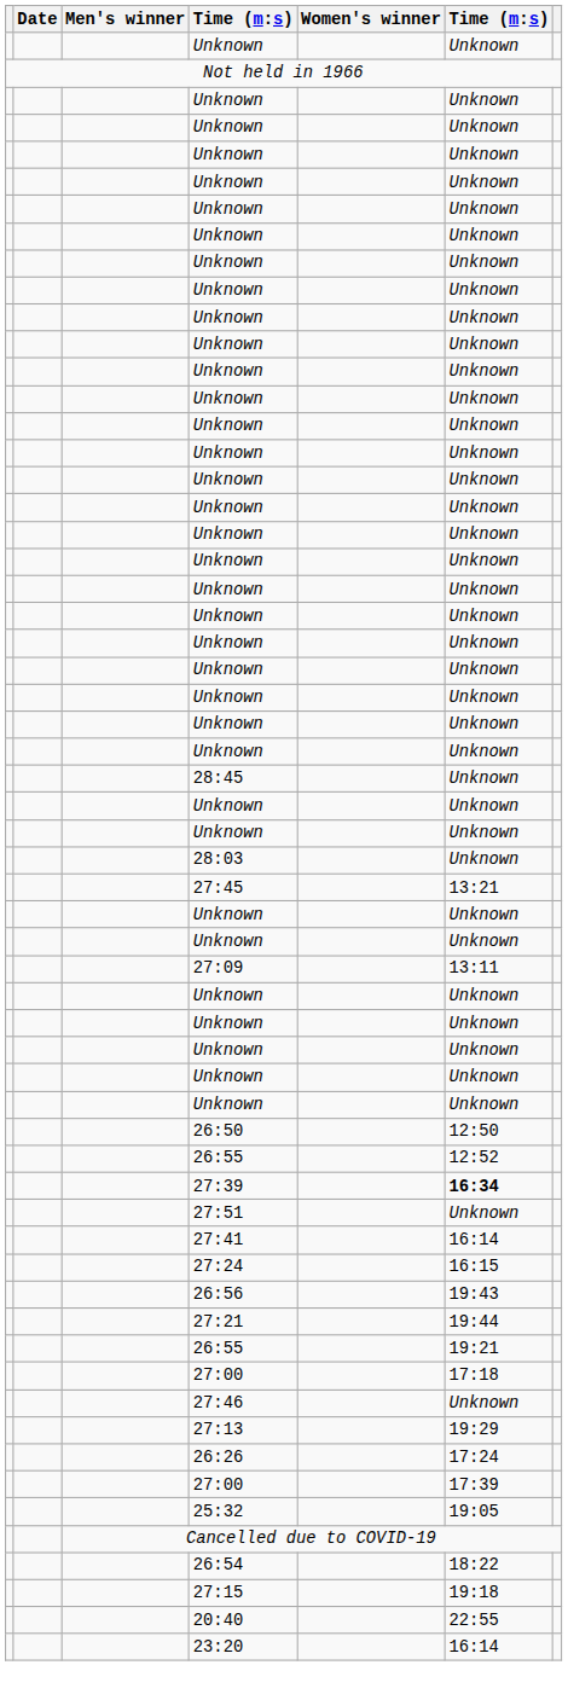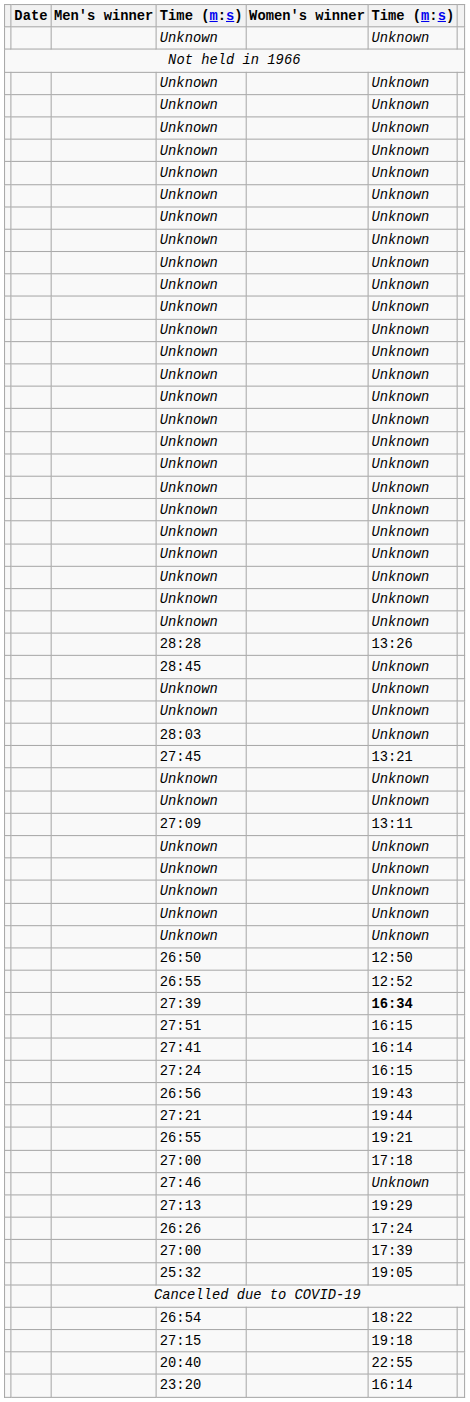+ row: 28:28 | 13:26
27:51 | column 6: Unknown -> 16:15
